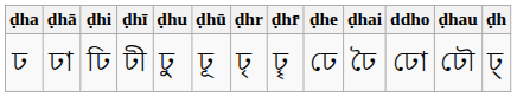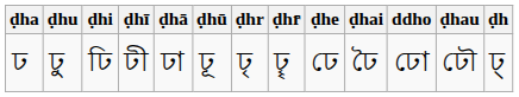columns swapped: ḍhā <-> ḍhu
